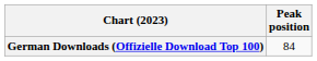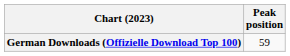German Downloads (Offizielle Download Top 100) | Peak position: 84 -> 59
